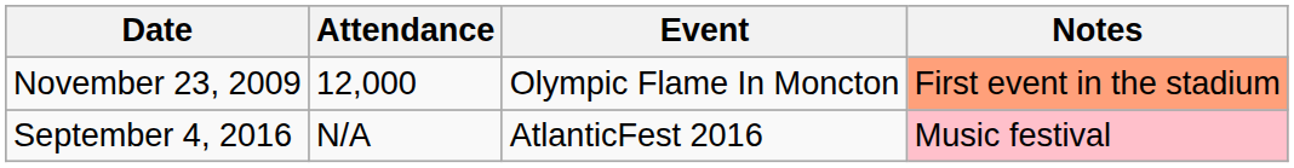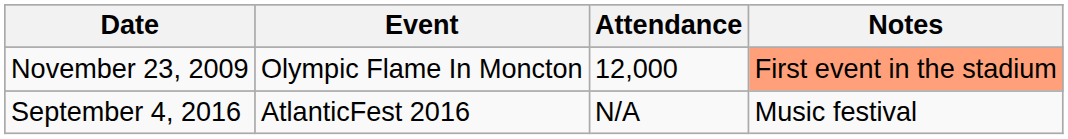columns swapped: Event <-> Attendance
September 4, 2016 | Notes: pink background -> no background
